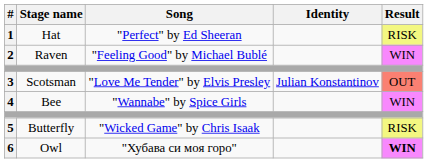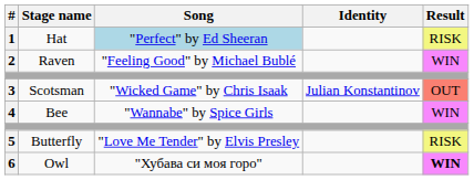1 | Song: no background -> lightblue background
3 | Song: "Love Me Tender" by Elvis Presley -> "Wicked Game" by Chris Isaak
5 | Song: "Wicked Game" by Chris Isaak -> "Love Me Tender" by Elvis Presley
